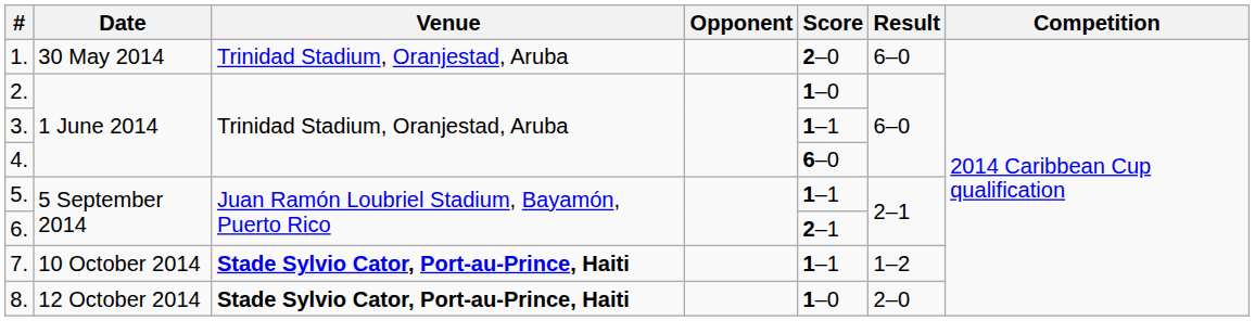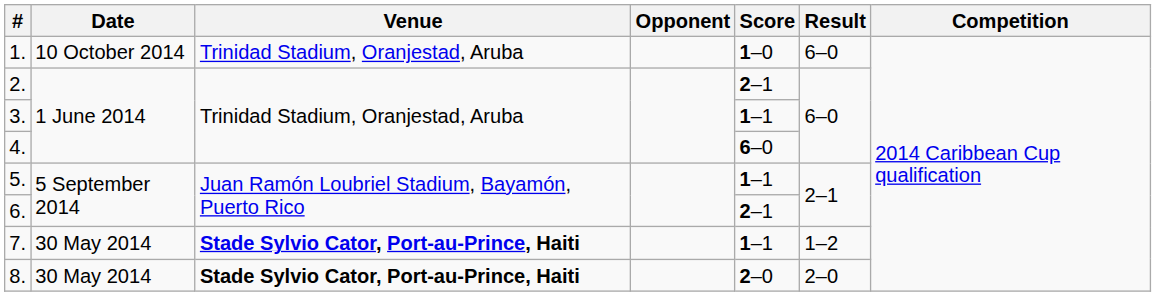1. | Date: 30 May 2014 -> 10 October 2014
1. | Score: 2–0 -> 1–0
2. | Score: 1–0 -> 2–1
7. | Date: 10 October 2014 -> 30 May 2014
8. | Date: 12 October 2014 -> 30 May 2014
8. | Score: 1–0 -> 2–0
